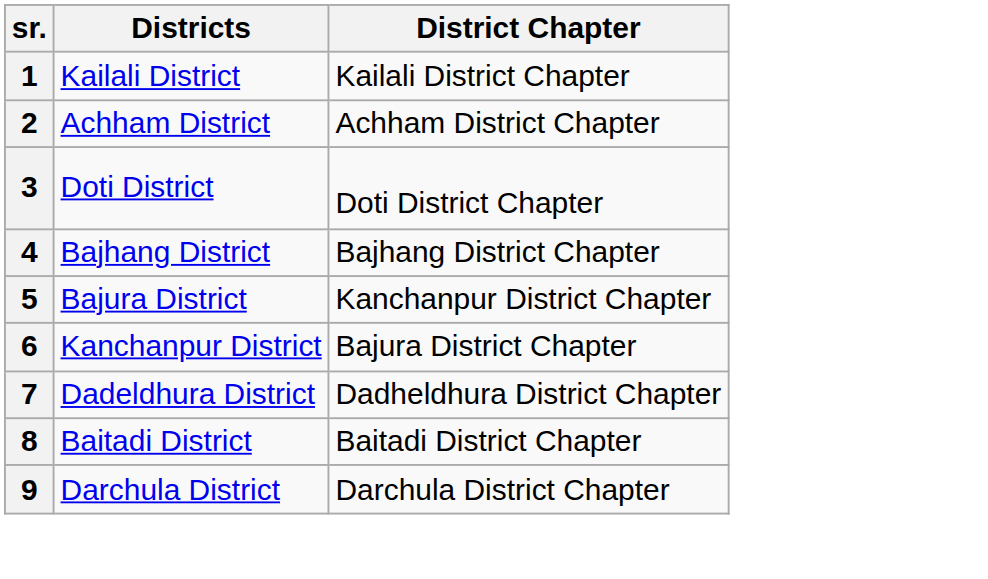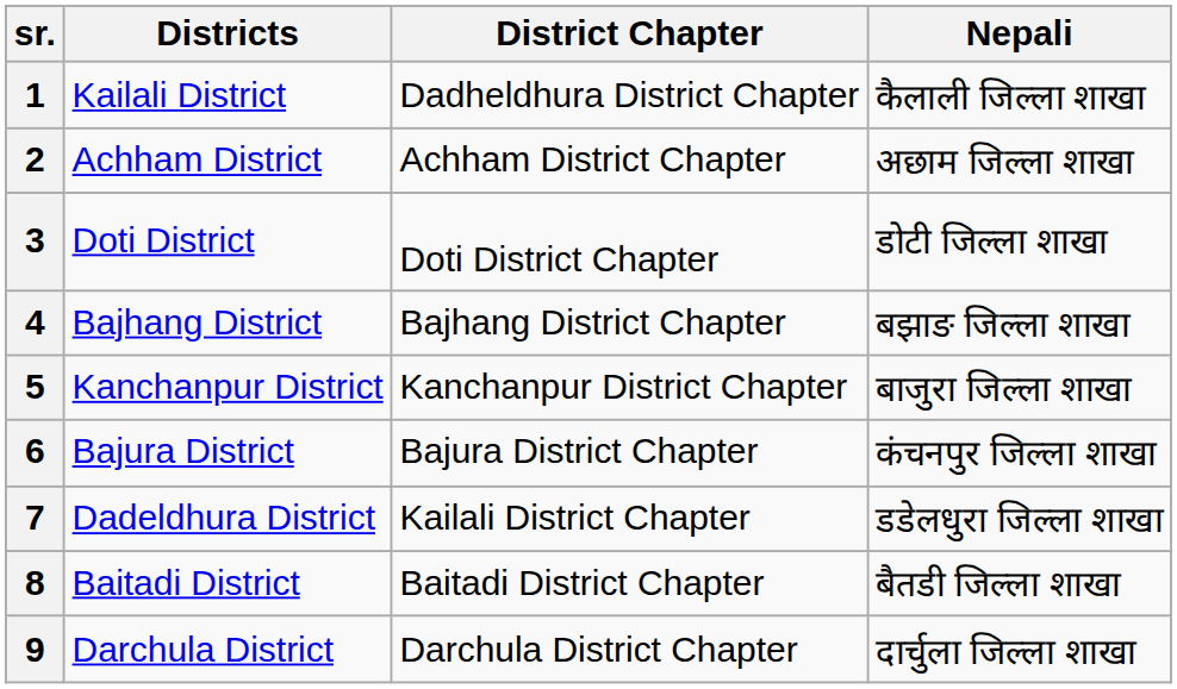+ column: Nepali | कैलाली जिल्ला शाखा | अछाम जिल्ला शाखा | डोटी जिल्ला शाखा | बझाङ जिल्ला शाखा | बाजुरा जिल्ला शाखा | कंचनपुर जिल्ला शाखा | डडेलधुरा जिल्ला शाखा | बैतडी जिल्ला शाखा | दार्चुला जिल्ला शाखा
1 | District Chapter: Kailali District Chapter -> Dadheldhura District Chapter
5 | Districts: Bajura District -> Kanchanpur District
6 | Districts: Kanchanpur District -> Bajura District
7 | District Chapter: Dadheldhura District Chapter -> Kailali District Chapter
